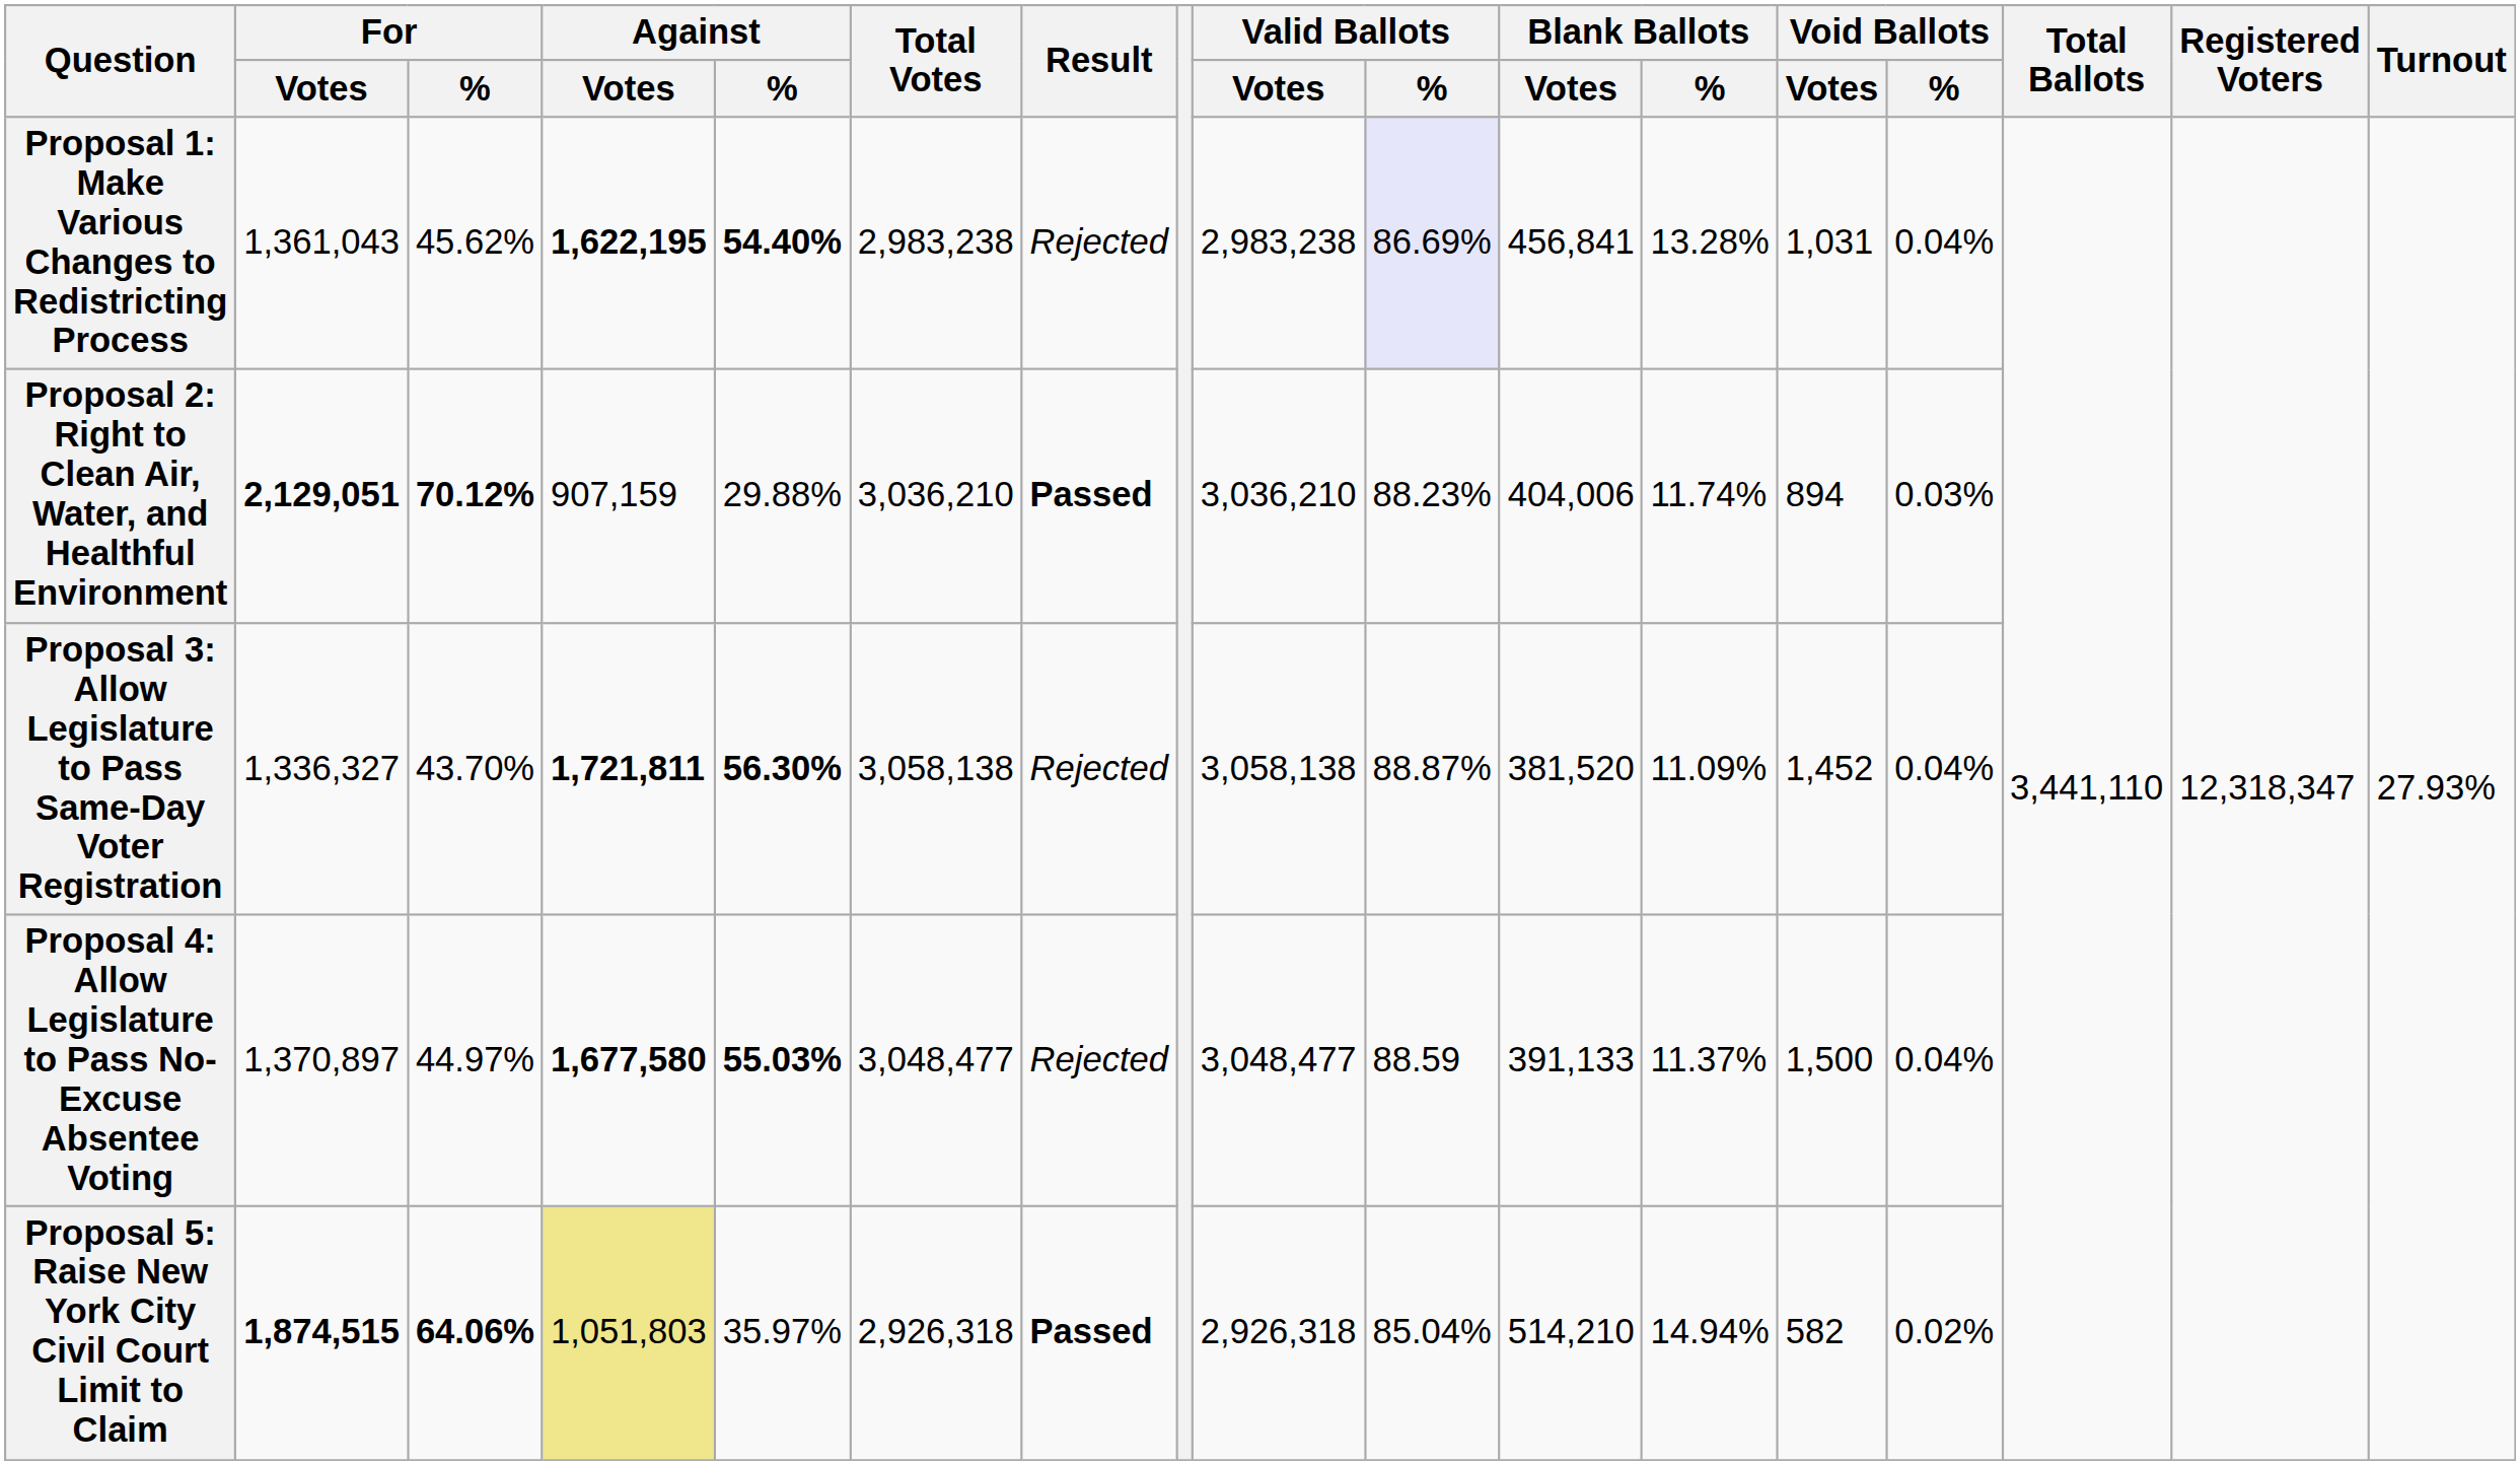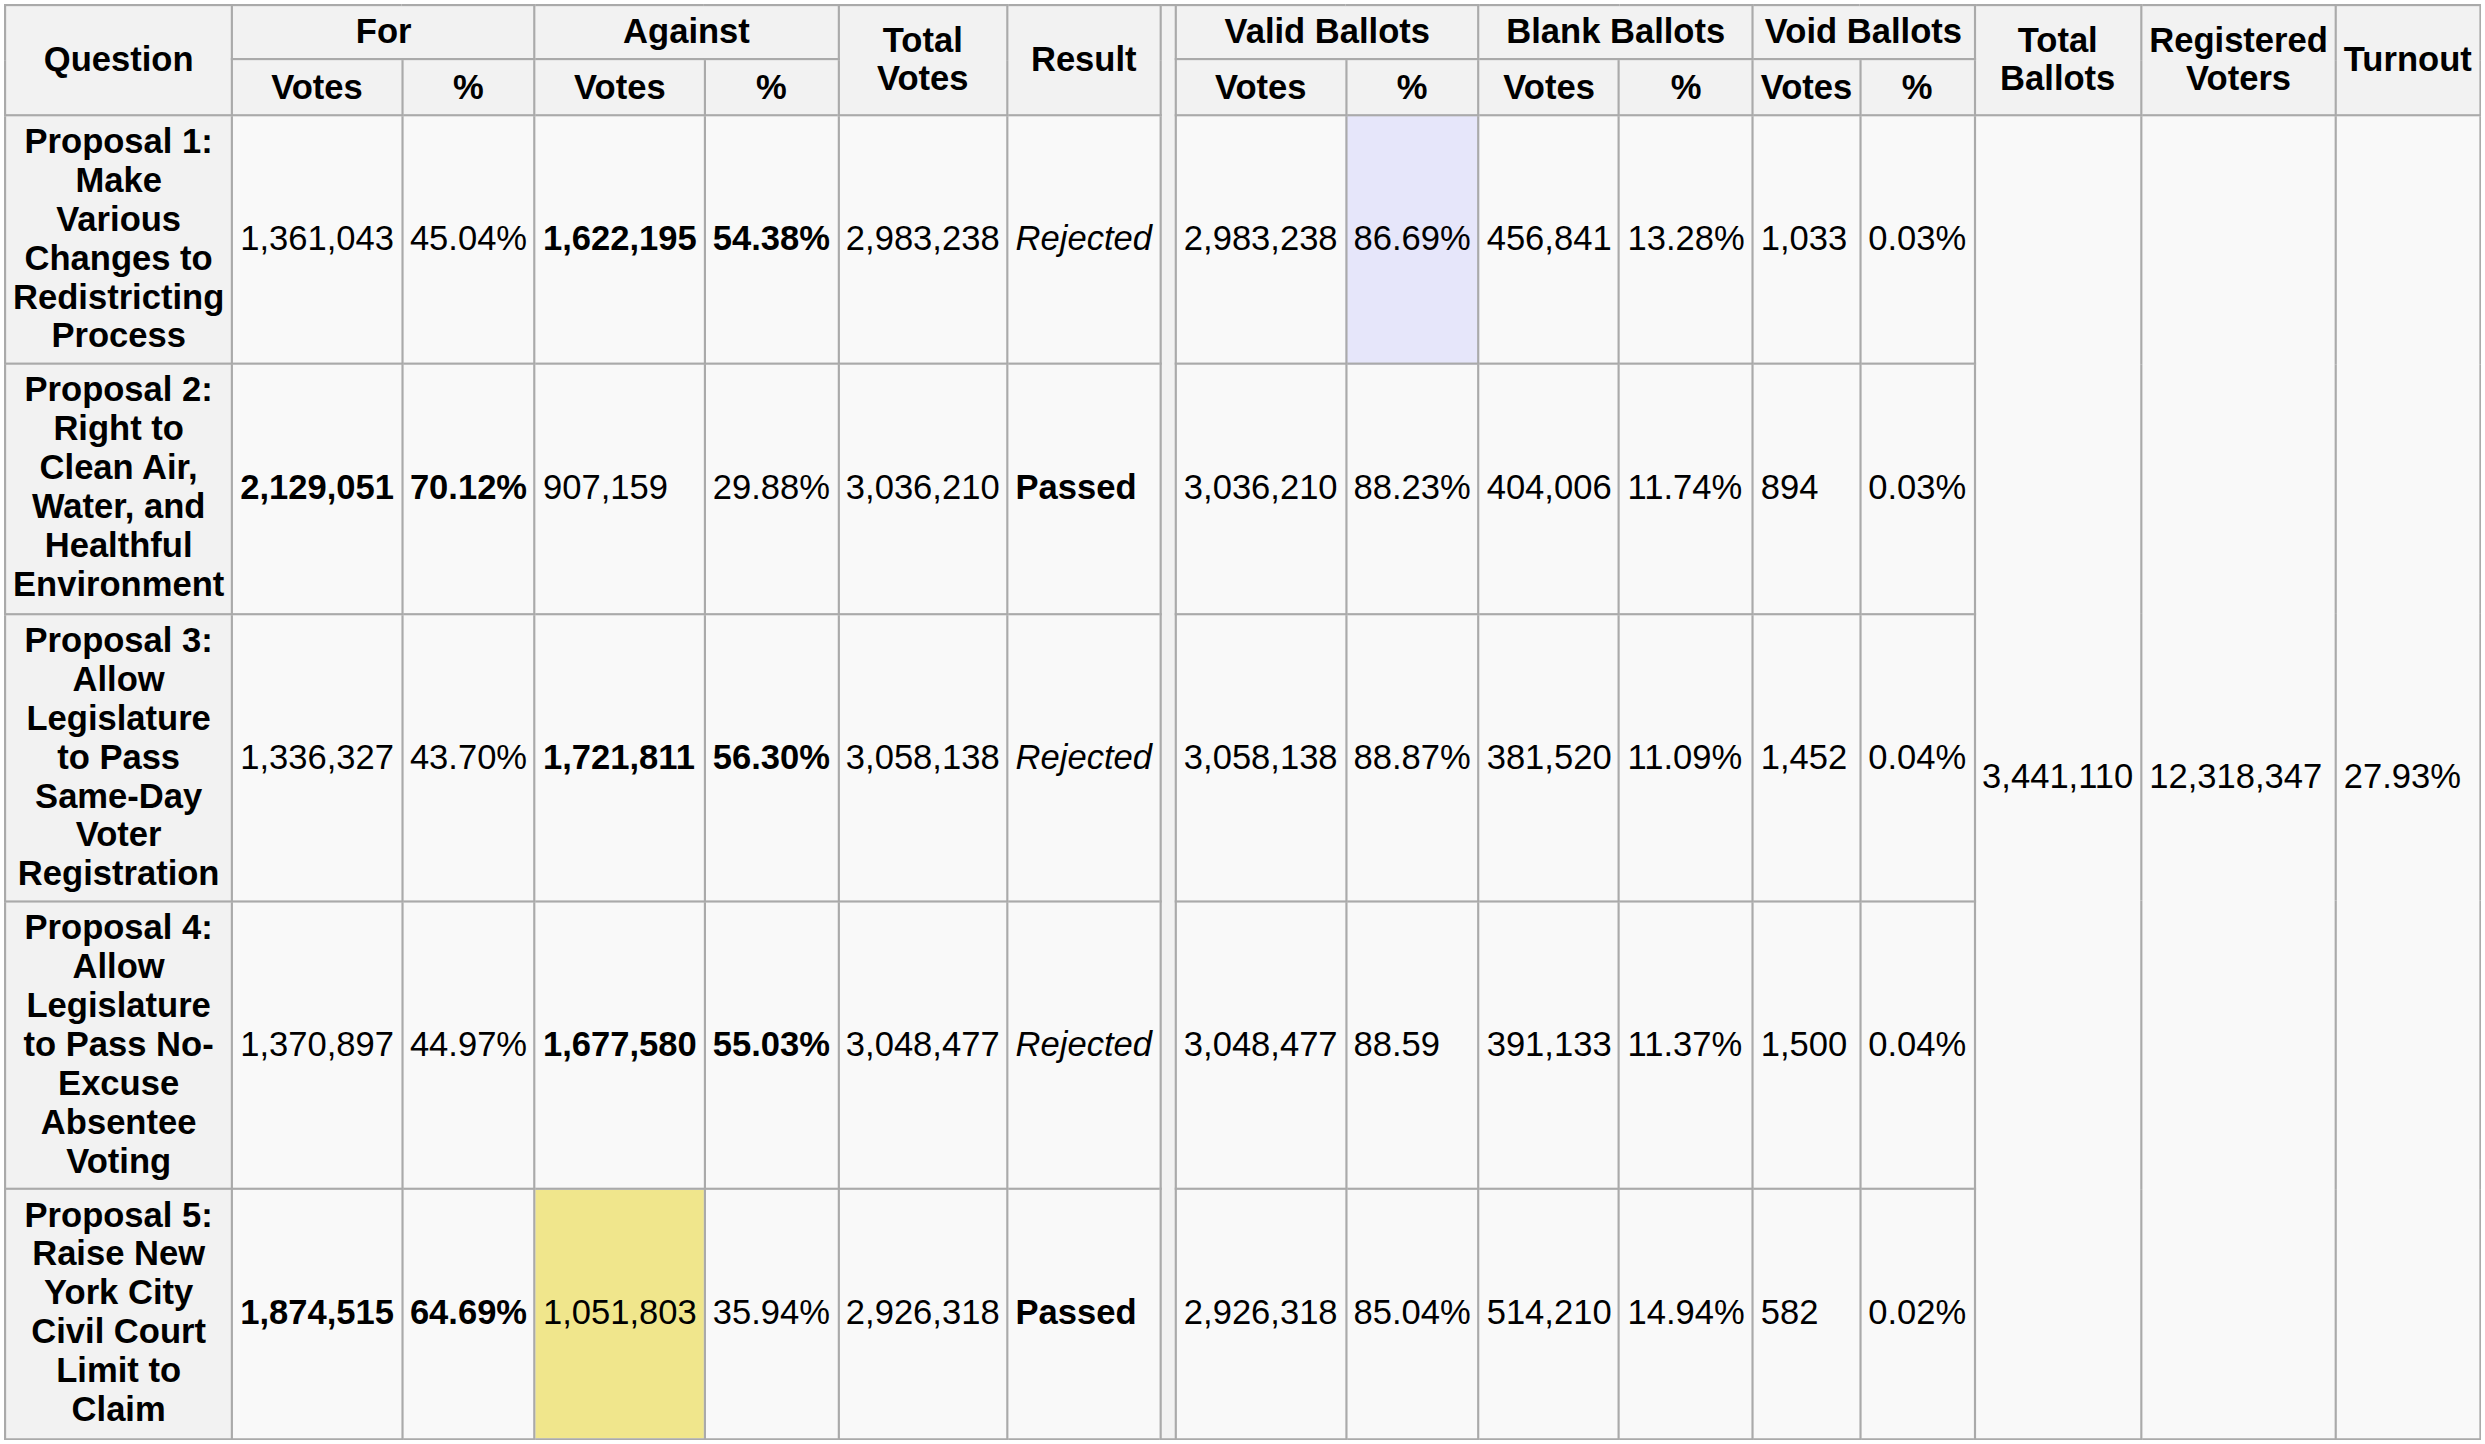Proposal 1: Make Various Changes to Redistricting Process | For / %: 45.62% -> 45.04%
Proposal 1: Make Various Changes to Redistricting Process | Against / %: 54.40% -> 54.38%
Proposal 1: Make Various Changes to Redistricting Process | Void Ballots / Votes: 1,031 -> 1,033
Proposal 1: Make Various Changes to Redistricting Process | Void Ballots / %: 0.04% -> 0.03%
Proposal 5: Raise New York City Civil Court Limit to Claim | For / %: 64.06% -> 64.69%
Proposal 5: Raise New York City Civil Court Limit to Claim | Against / %: 35.97% -> 35.94%
